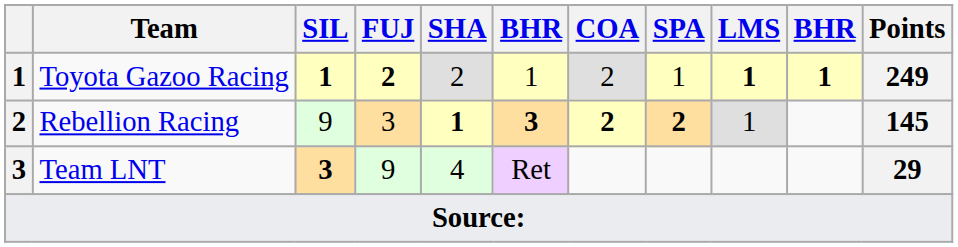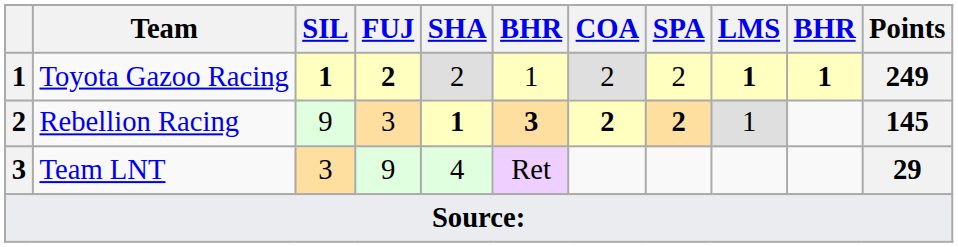Toyota Gazoo Racing | SPA: 1 -> 2
Team LNT | SIL: bold -> normal
